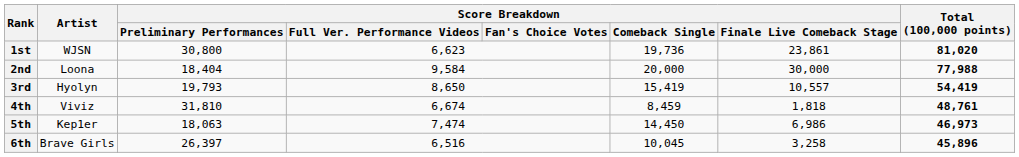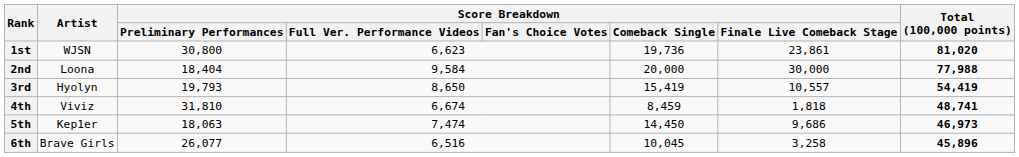4th | Total (100,000 points): 48,761 -> 48,741
5th | Score Breakdown / Finale Live Comeback Stage: 6,986 -> 9,686
6th | Score Breakdown / Preliminary Performances: 26,397 -> 26,077
